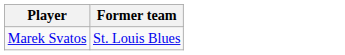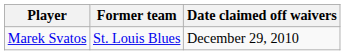+ column: Date claimed off waivers | December 29, 2010
